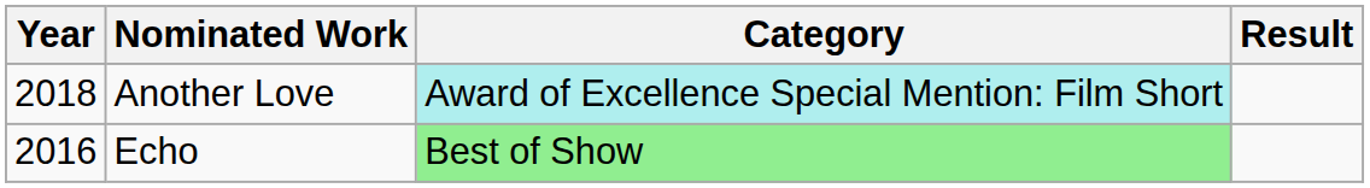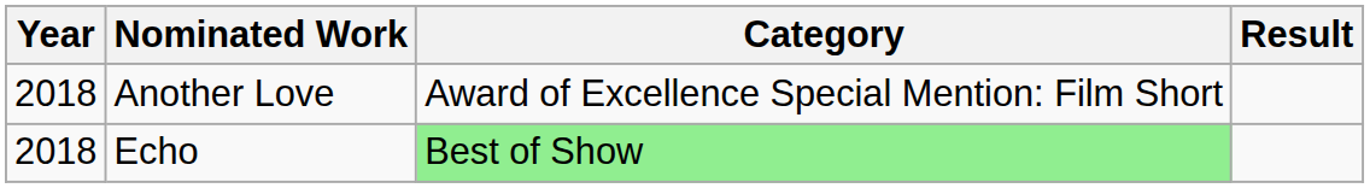Another Love | Category: paleturquoise background -> no background
Echo | Year: 2016 -> 2018
